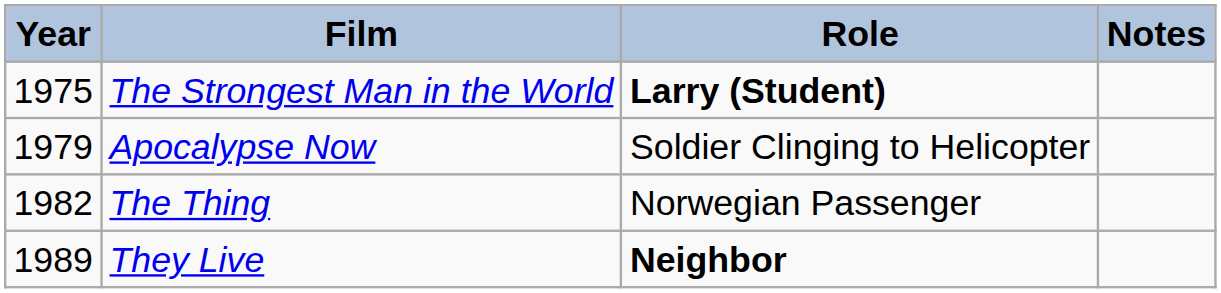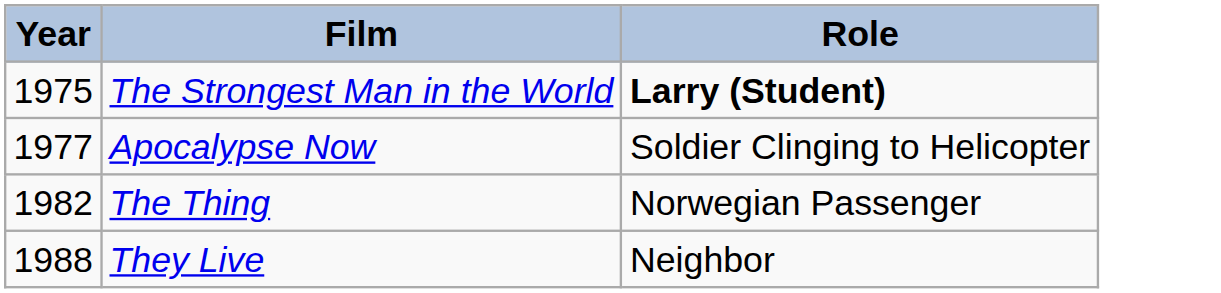- column: Notes
Apocalypse Now | Year: 1979 -> 1977
They Live | Year: 1989 -> 1988
They Live | Role: bold -> normal
